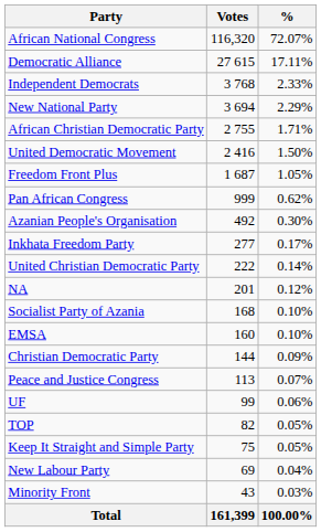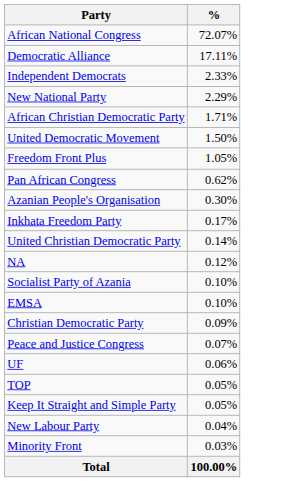- column: Votes | 116,320 | 27 615 | 3 768 | 3 694 | 2 755 | 2 416 | 1 687 | 999 | 492 | 277 | 222 | 201 | 168 | 160 | 144 | 113 | 99 | 82 | 75 | 69 | 43 | 161,399
